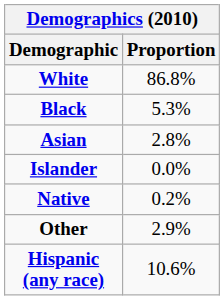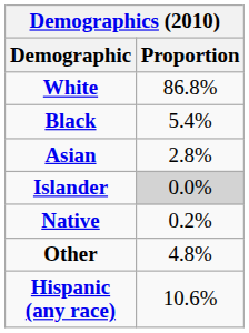Black | Proportion: 5.3% -> 5.4%
Islander | Proportion: no background -> lightgrey background
Other | Proportion: 2.9% -> 4.8%
